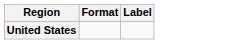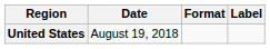+ column: Date | August 19, 2018
